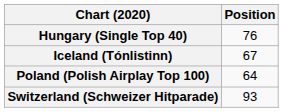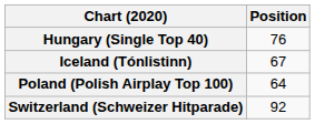Switzerland (Schweizer Hitparade) | Position: 93 -> 92
